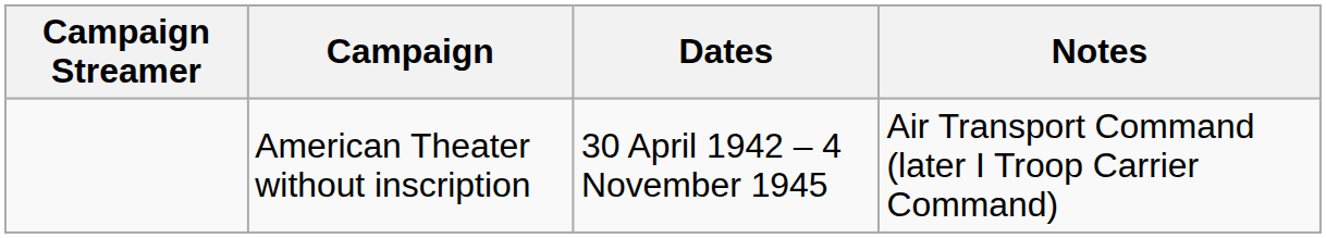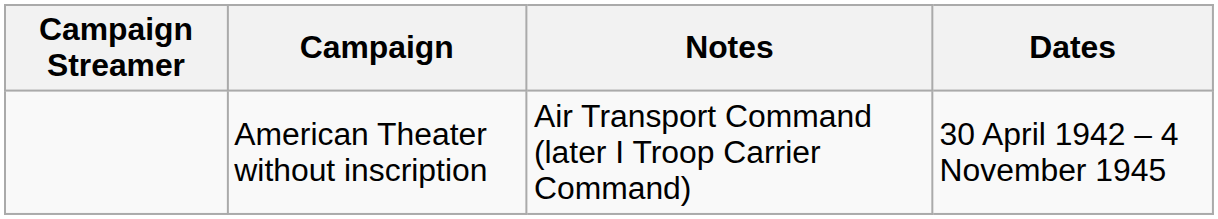columns swapped: Dates <-> Notes
